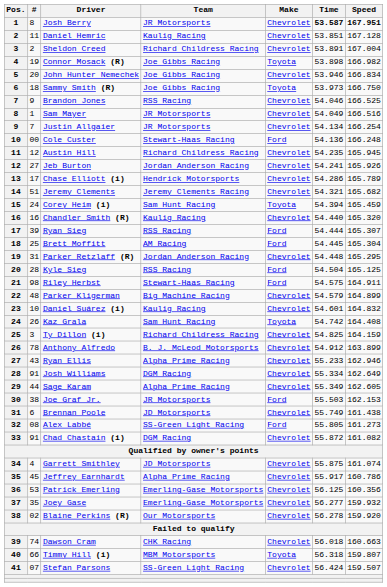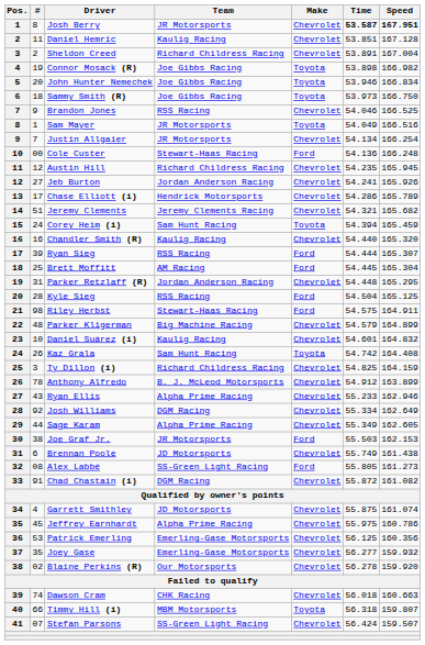John Hunter Nemechek | Make: Chevrolet -> Toyota
Sam Mayer | Make: Chevrolet -> Toyota
Josh Williams | #: 91 -> 92
Jeffrey Earnhardt | Time: 55.917 -> 55.975
